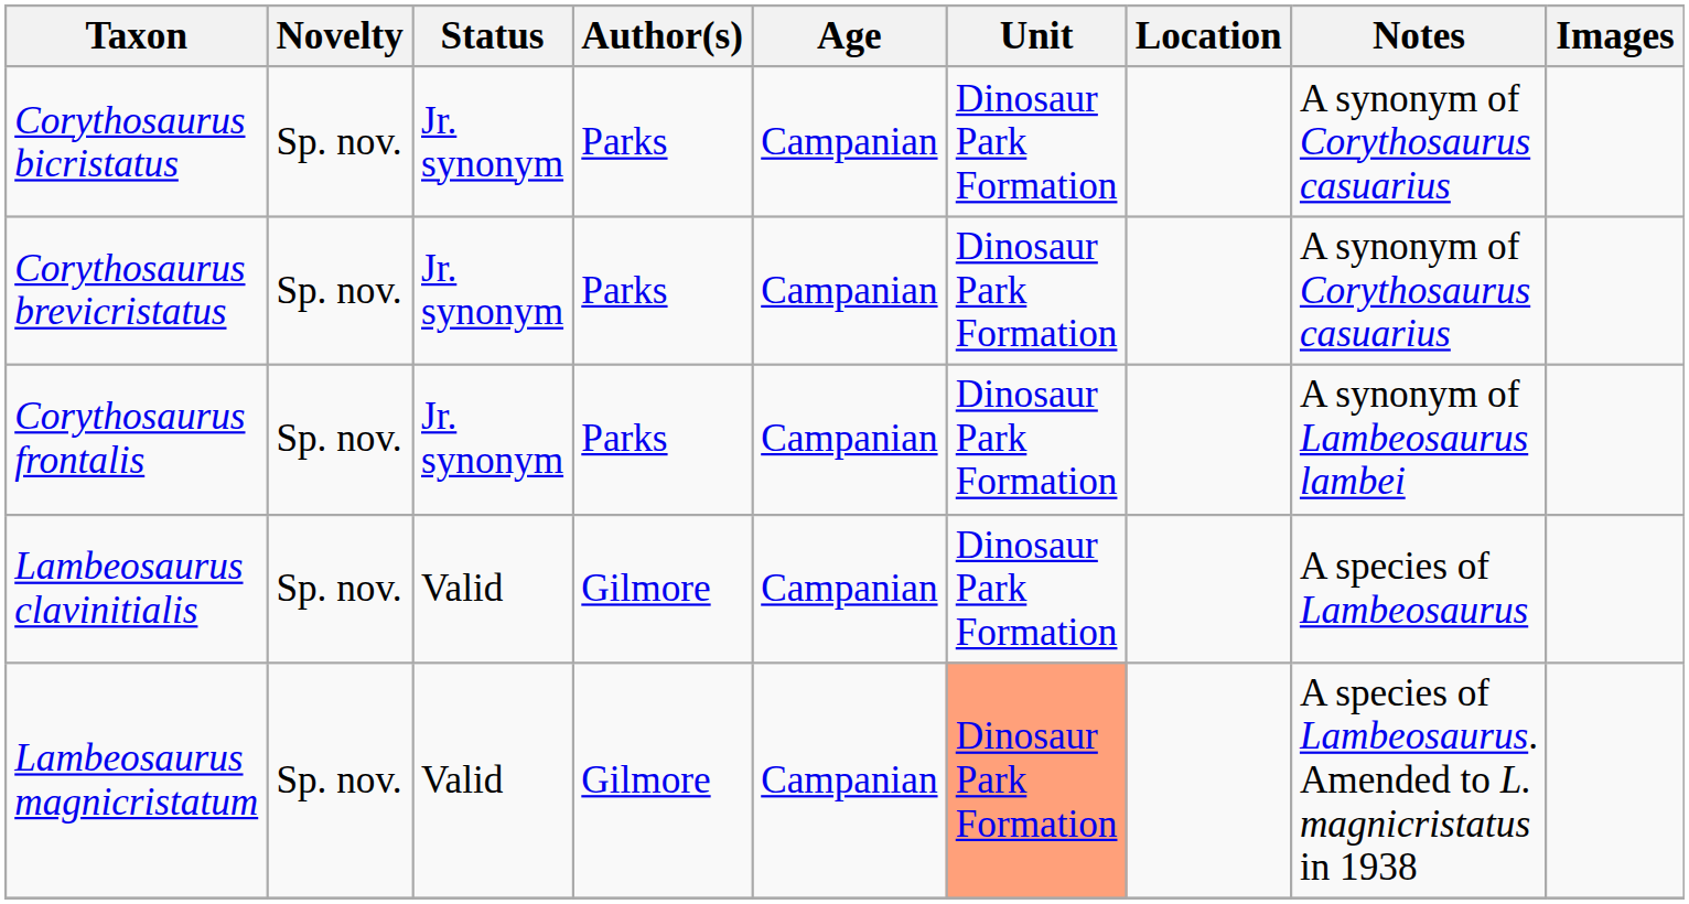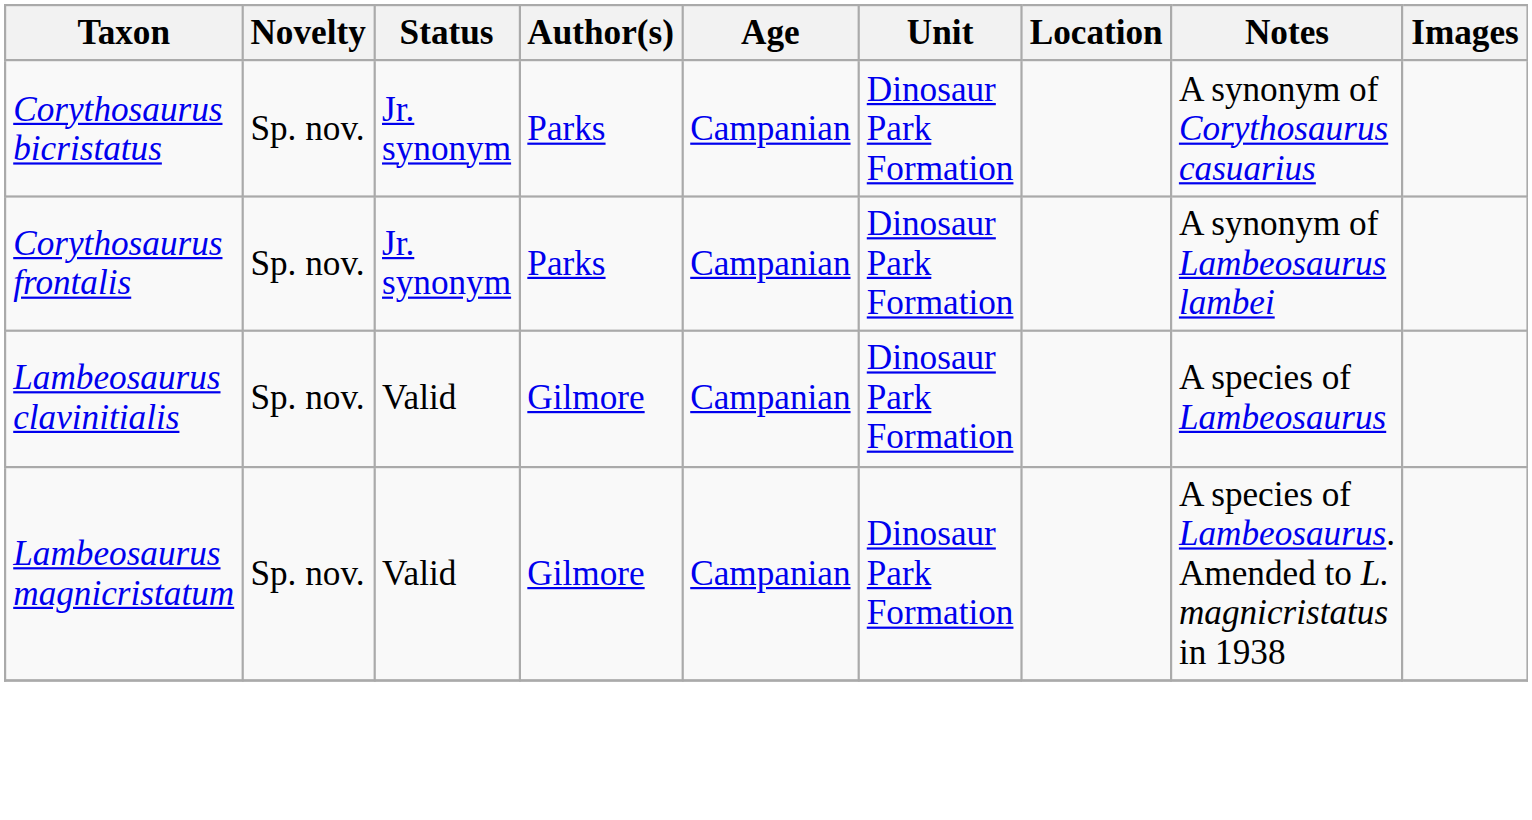- row: Corythosaurus brevicristatus | Sp. nov. | Jr. synonym | Parks | Campanian | Dinosaur Park Formation | A synonym of Corythosaurus casuarius
Lambeosaurus magnicristatum | Unit: lightsalmon background -> no background
